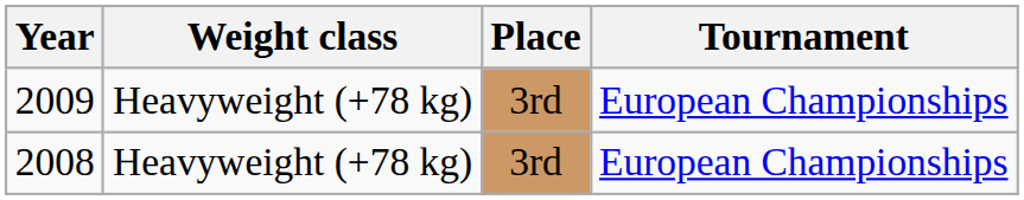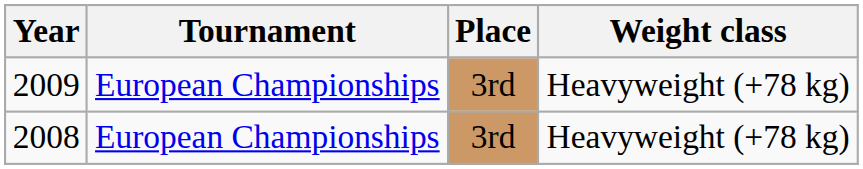columns swapped: Tournament <-> Weight class
